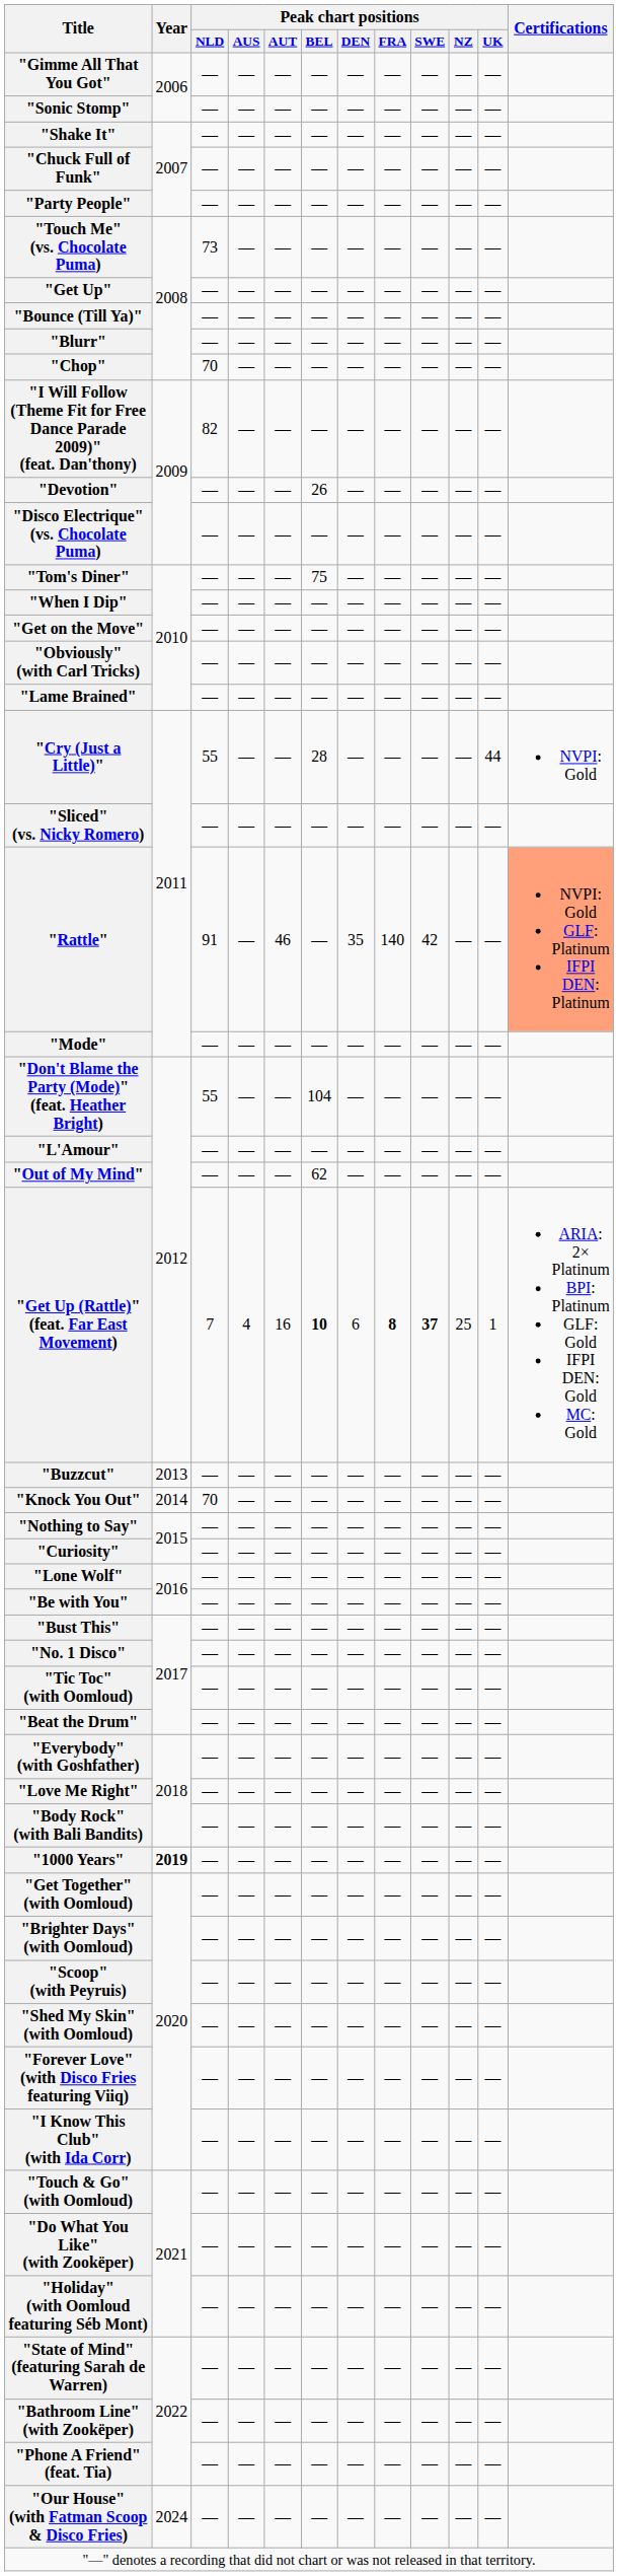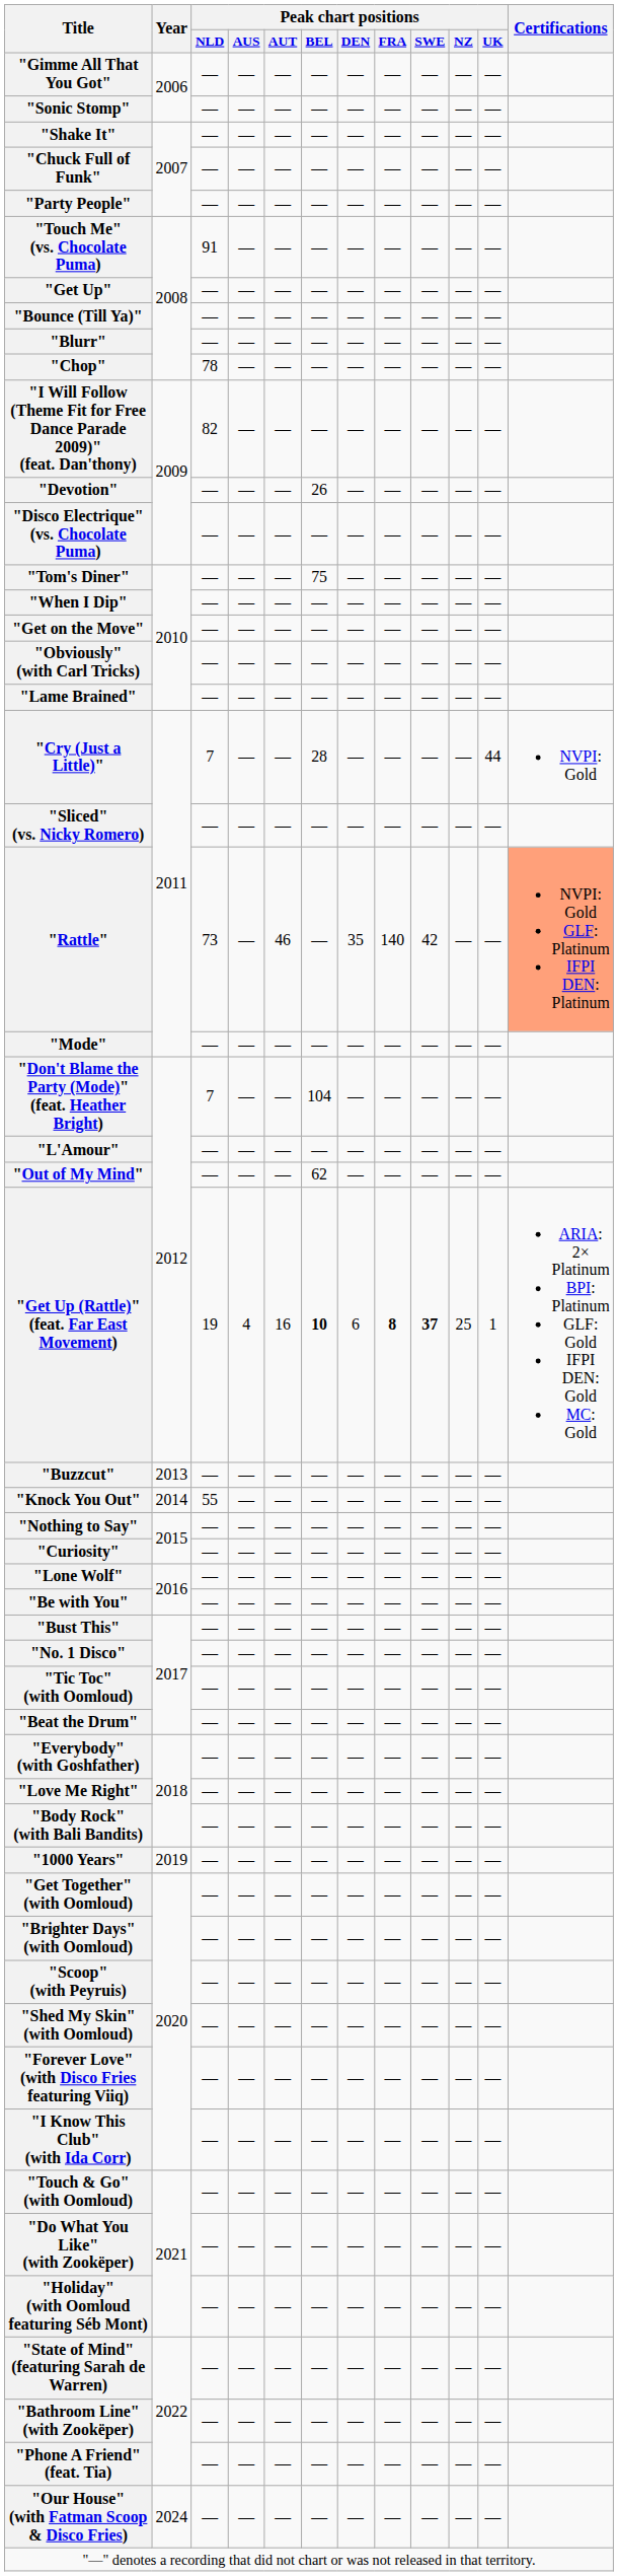"Touch Me" (vs. Chocolate Puma) | Peak chart positions / NLD: 73 -> 91
"Chop" | Peak chart positions / NLD: 70 -> 78
"Cry (Just a Little)" | Peak chart positions / NLD: 55 -> 7
"Rattle" | Peak chart positions / NLD: 91 -> 73
"Don't Blame the Party (Mode)" (feat. Heather Bright) | Peak chart positions / NLD: 55 -> 7
"Get Up (Rattle)" (feat. Far East Movement) | Peak chart positions / NLD: 7 -> 19
"Knock You Out" | Peak chart positions / NLD: 70 -> 55
"1000 Years" | Year: bold -> normal
